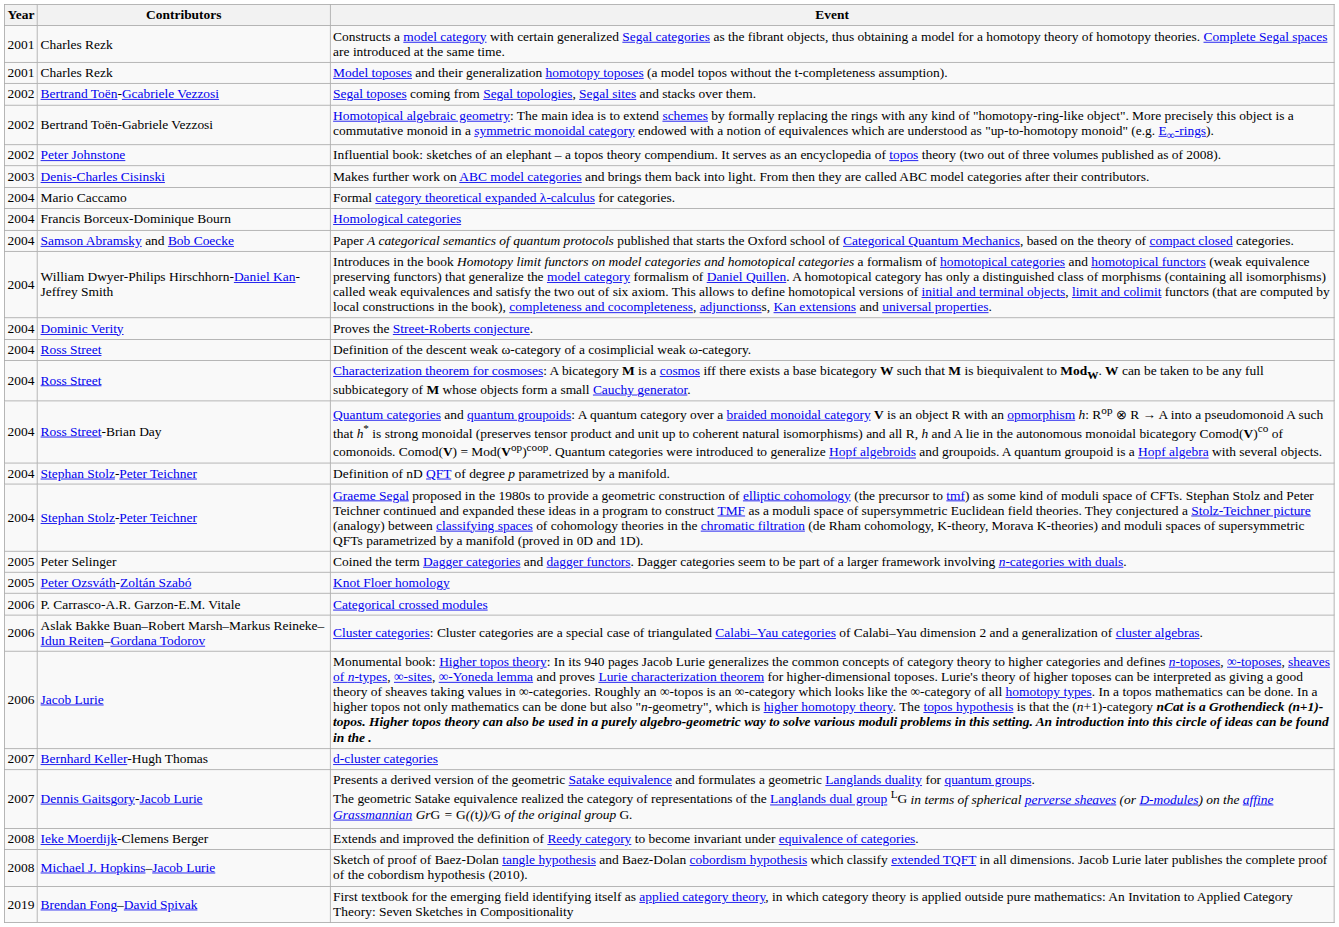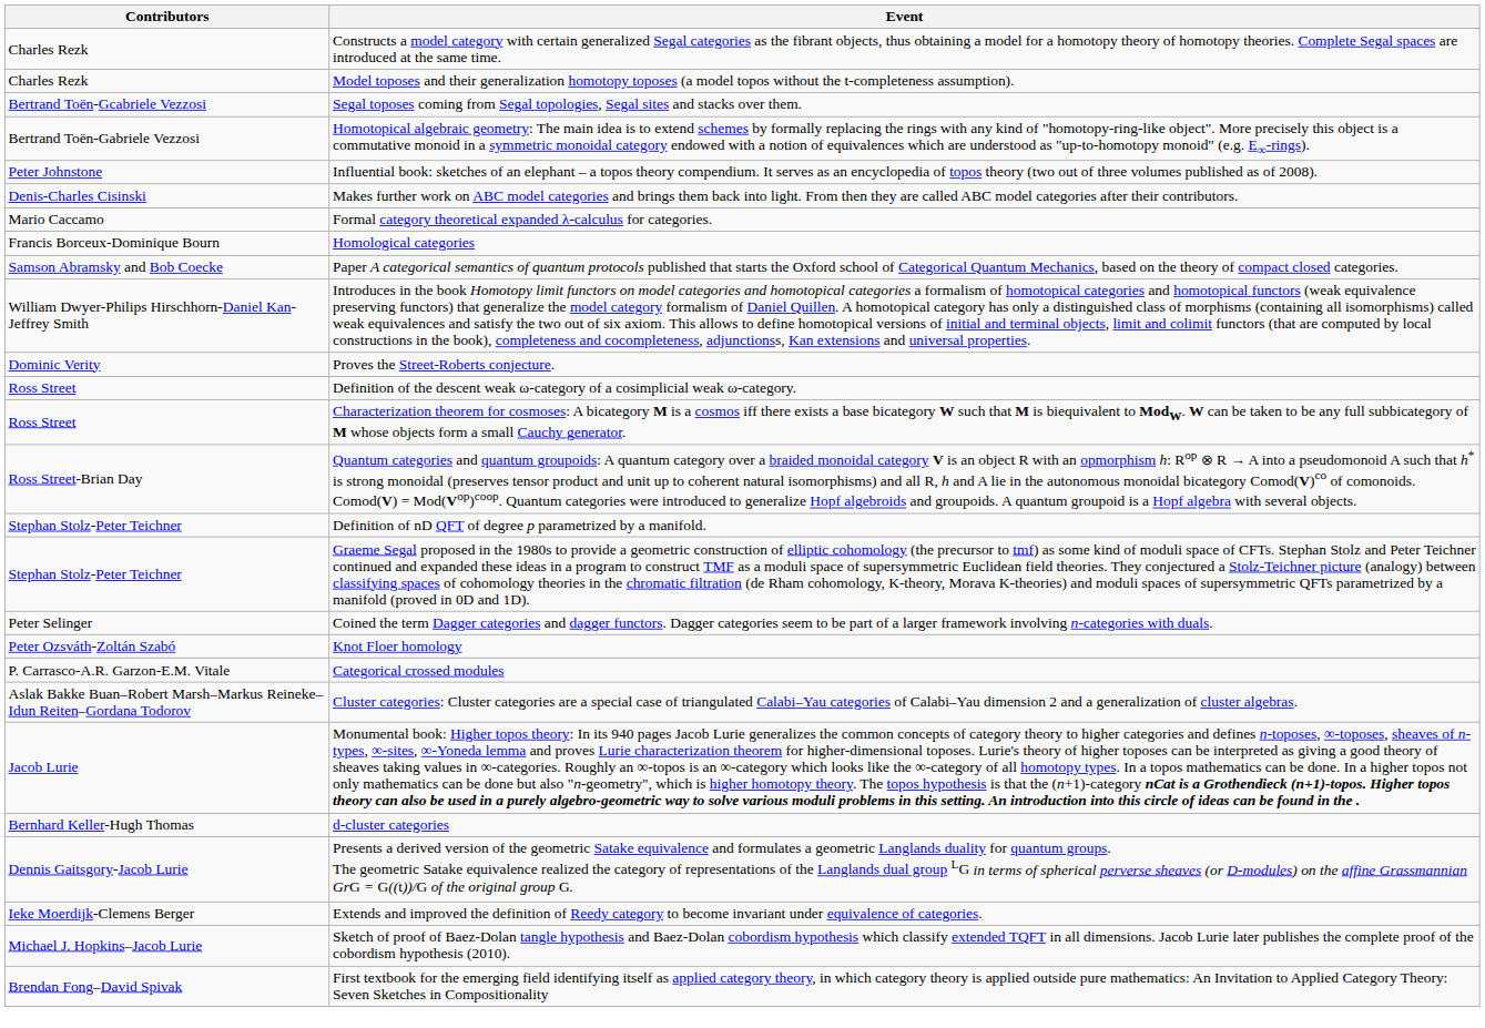- column: Year | 2001 | 2001 | 2002 | 2002 | 2002 | 2003 | 2004 | 2004 | 2004 | 2004 | 2004 | 2004 | 2004 | 2004 | 2004 | 2004 | 2005 | 2005 | 2006 | 2006 | 2006 | 2007 | 2007 | 2008 | 2008 | 2019
